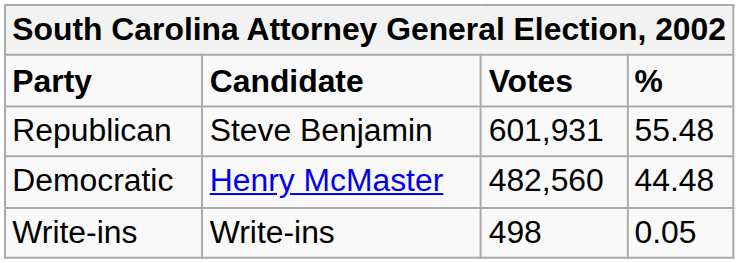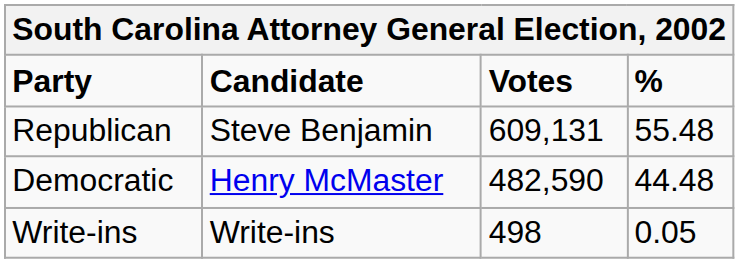Republican | Votes: 601,931 -> 609,131
Democratic | Votes: 482,560 -> 482,590
